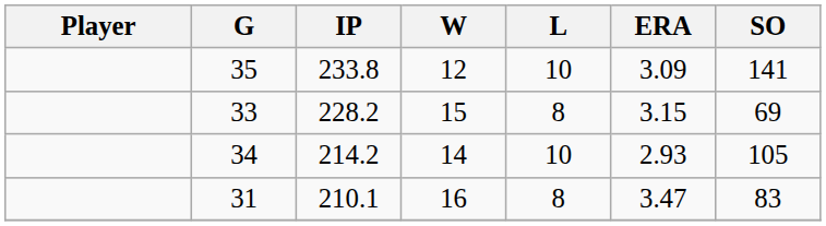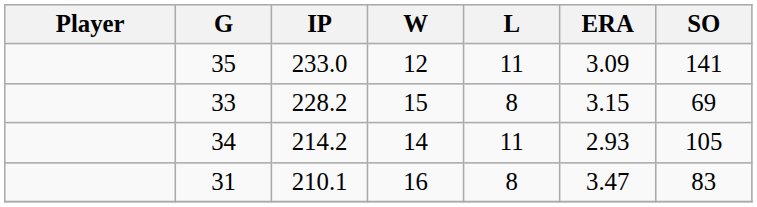35 | IP: 233.8 -> 233.0
35 | L: 10 -> 11
34 | L: 10 -> 11
